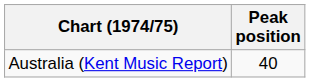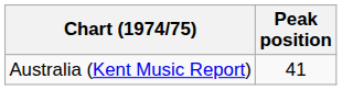Australia (Kent Music Report) | Peak position: 40 -> 41
